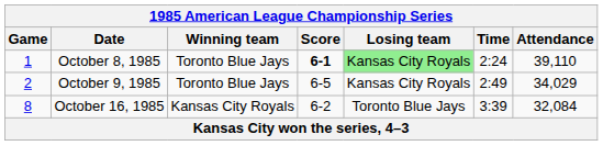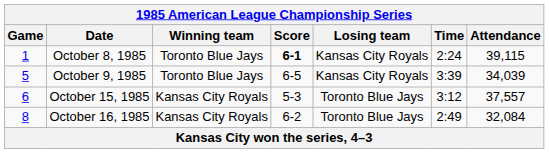October 8, 1985 | Losing team: lightgreen background -> no background
October 8, 1985 | Attendance: 39,110 -> 39,115
October 9, 1985 | Game: 2 -> 5
October 9, 1985 | Time: 2:49 -> 3:39
October 9, 1985 | Attendance: 34,029 -> 34,039
+ row: 6 | October 15, 1985 | Kansas City Royals | 5-3 | Toronto Blue Jays | 3:12 | 37,557
October 16, 1985 | Time: 3:39 -> 2:49
